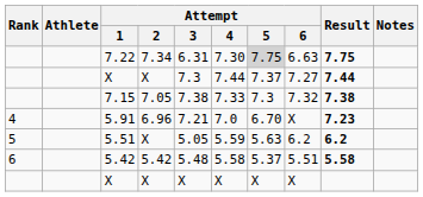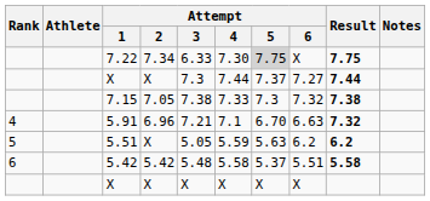7.22 | Attempt / 3: 6.31 -> 6.33
7.22 | Attempt / 6: 6.63 -> X
5.91 | Attempt / 4: 7.0 -> 7.1
5.91 | Attempt / 6: X -> 6.63
5.91 | Result: 7.23 -> 7.32
